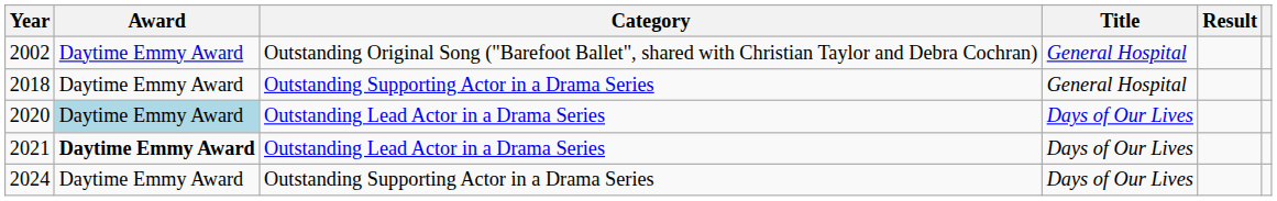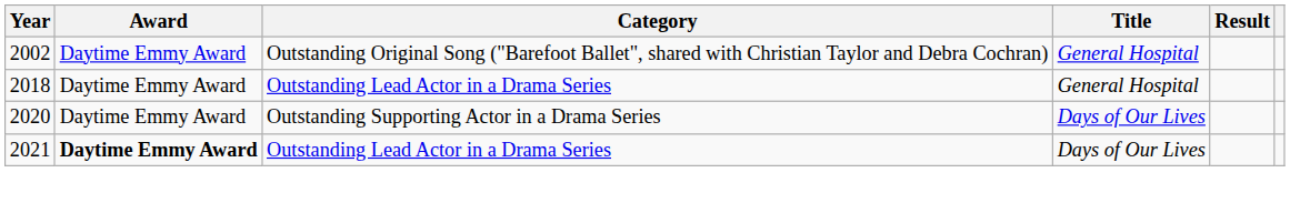2018 | Category: Outstanding Supporting Actor in a Drama Series -> Outstanding Lead Actor in a Drama Series
2020 | Award: lightblue background -> no background
2020 | Category: Outstanding Lead Actor in a Drama Series -> Outstanding Supporting Actor in a Drama Series
- row: 2024 | Daytime Emmy Award | Outstanding Supporting Actor in a Drama Series | Days of Our Lives
